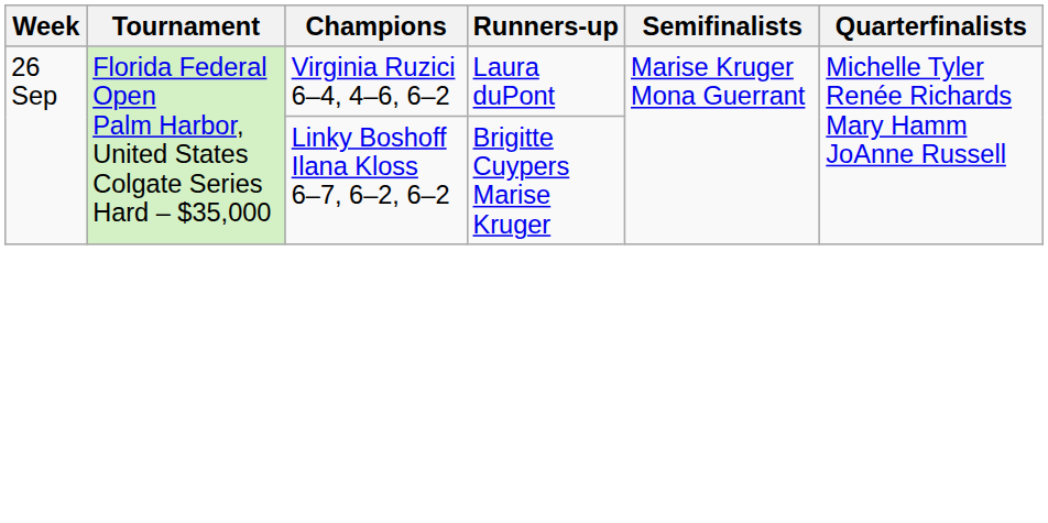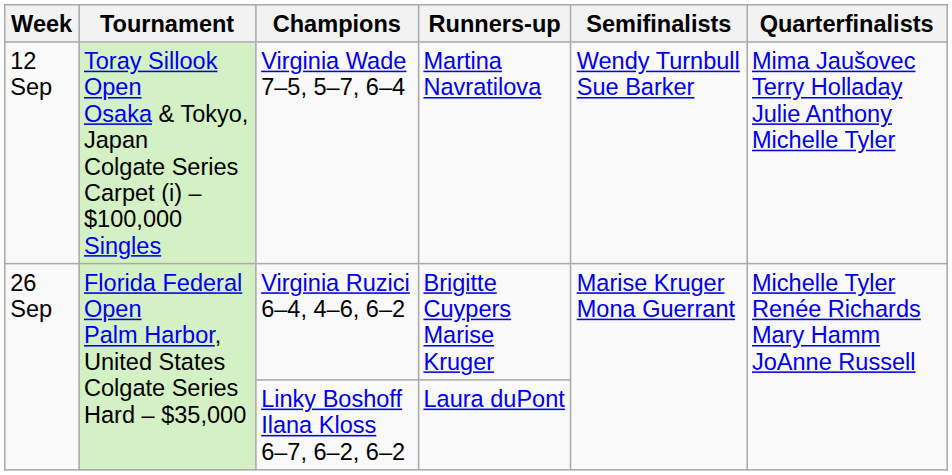+ row: 12 Sep | Toray Sillook Open Osaka & Tokyo, Japan Colgate Series Carpet (i) – $100,000 Singles | Virginia Wade 7–5, 5–7, 6–4 | Martina Navratilova | Wendy Turnbull Sue Barker | Mima Jaušovec Terry Holladay Julie Anthony Michelle Tyler
Virginia Ruzici 6–4, 4–6, 6–2 | Runners-up: Laura duPont -> Brigitte Cuypers Marise Kruger
Linky Boshoff Ilana Kloss 6–7, 6–2, 6–2 | Runners-up: Brigitte Cuypers Marise Kruger -> Laura duPont
